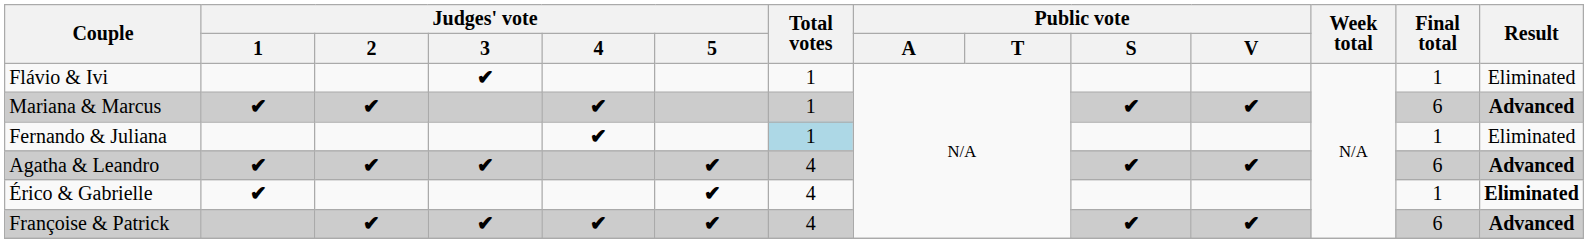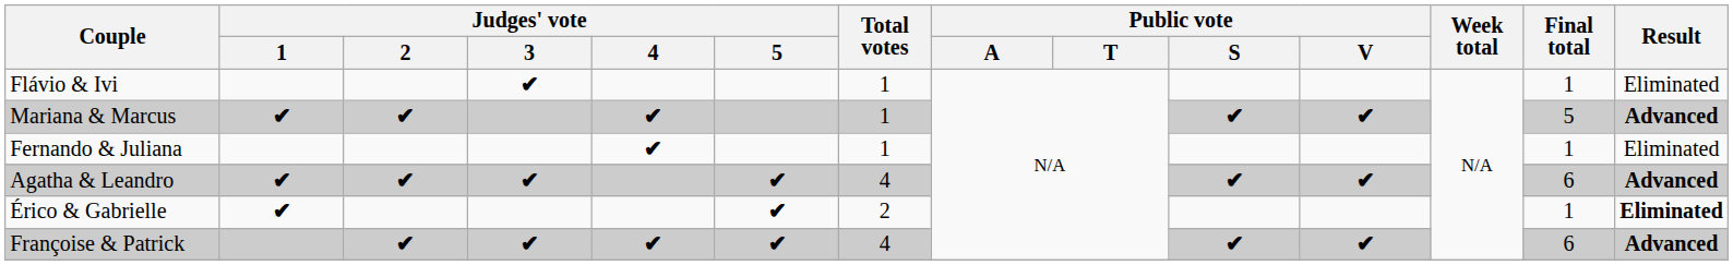Mariana & Marcus | Final total: 6 -> 5
Fernando & Juliana | Total votes: lightblue background -> no background
Érico & Gabrielle | Total votes: 4 -> 2
